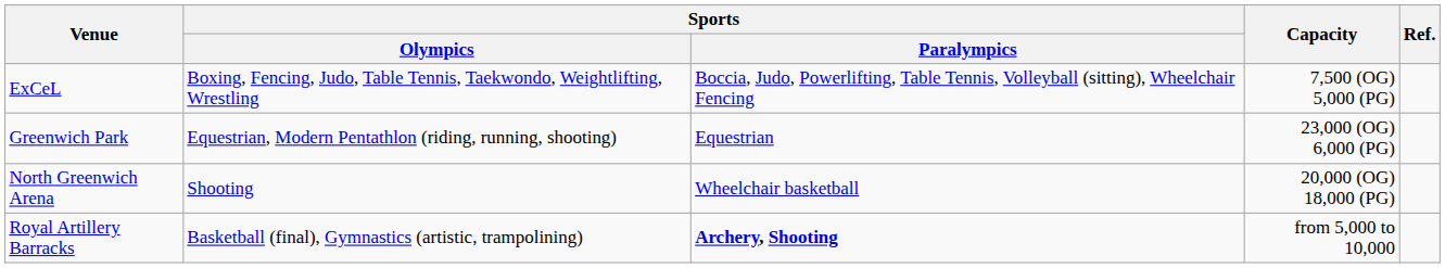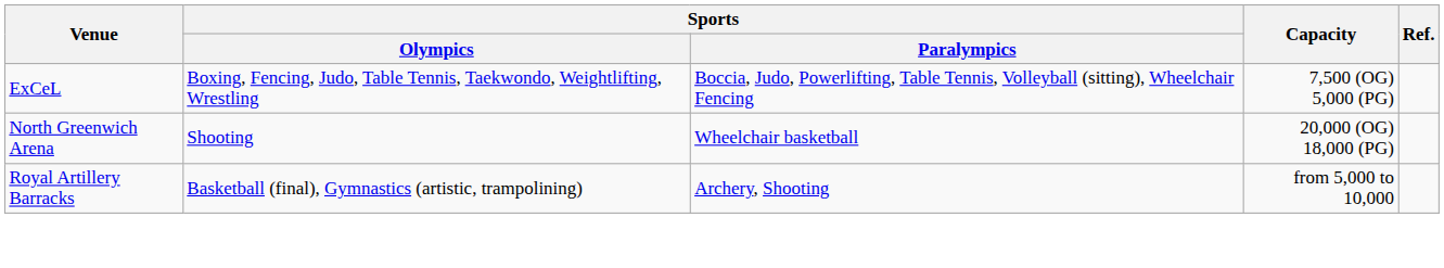- row: Greenwich Park | Equestrian, Modern Pentathlon (riding, running, shooting) | Equestrian | 23,000 (OG) 6,000 (PG)
Royal Artillery Barracks | Sports / Paralympics: bold -> normal
